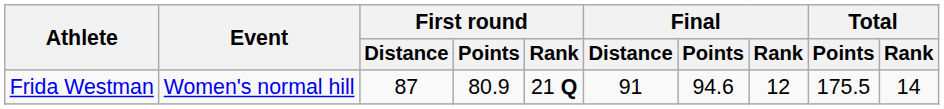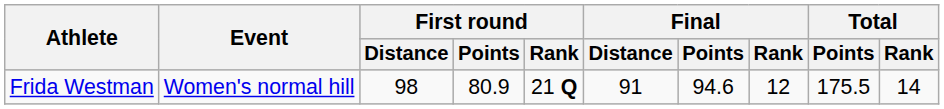Frida Westman | First round / Distance: 87 -> 98
